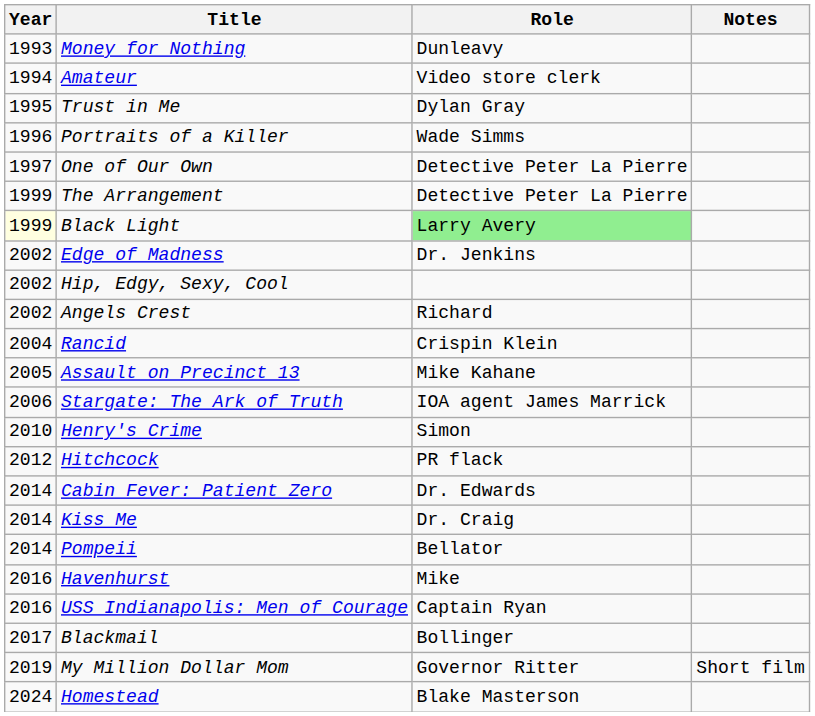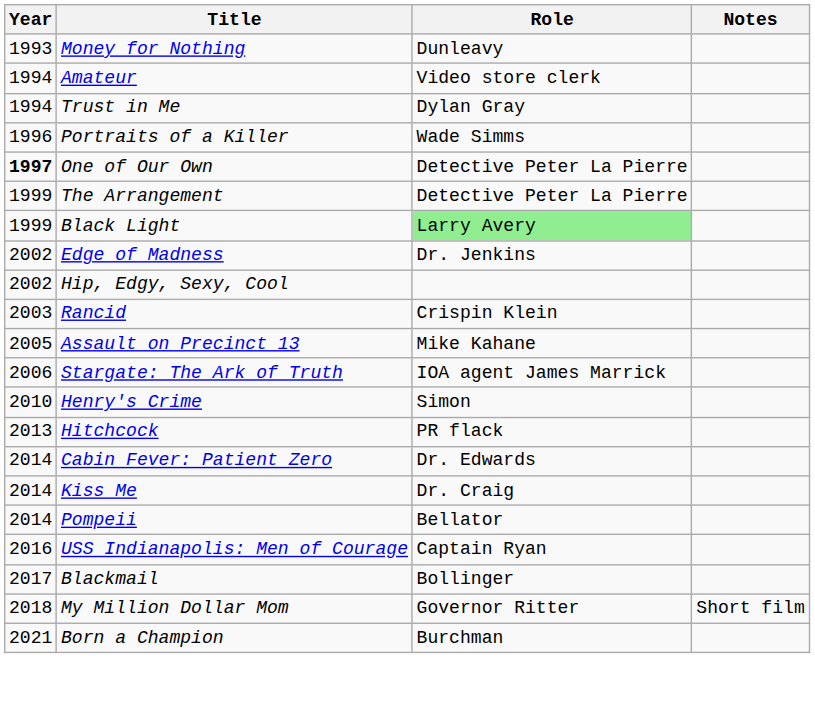Trust in Me | Year: 1995 -> 1994
One of Our Own | Year: normal -> bold
Black Light | Year: lightyellow background -> no background
- row: 2002 | Angels Crest | Richard
Rancid | Year: 2004 -> 2003
Hitchcock | Year: 2012 -> 2013
- row: 2016 | Havenhurst | Mike
My Million Dollar Mom | Year: 2019 -> 2018
+ row: 2021 | Born a Champion | Burchman
- row: 2024 | Homestead | Blake Masterson
